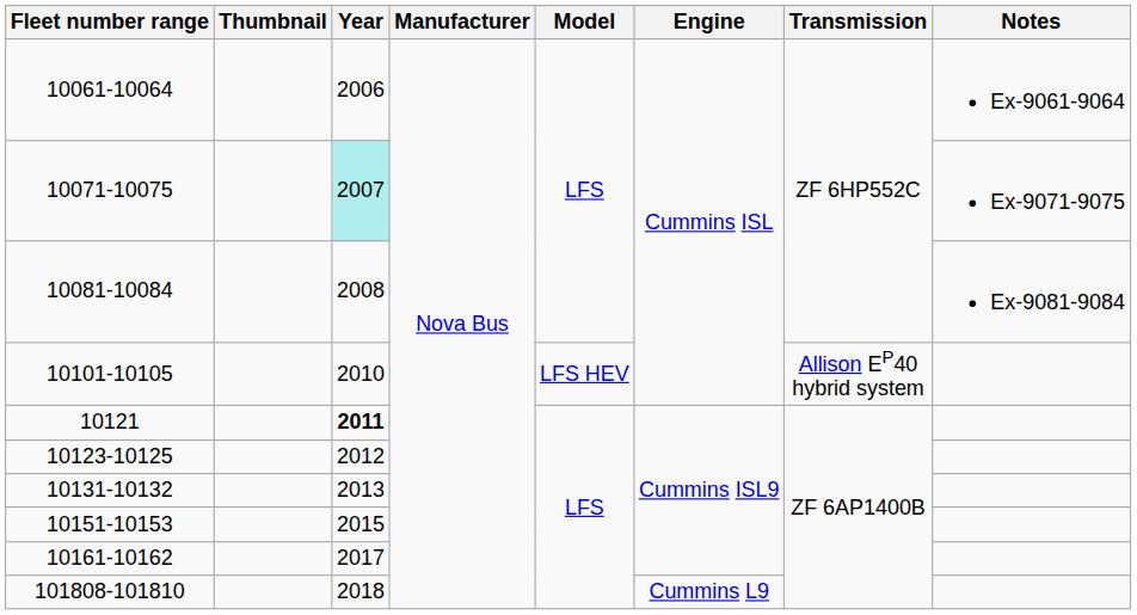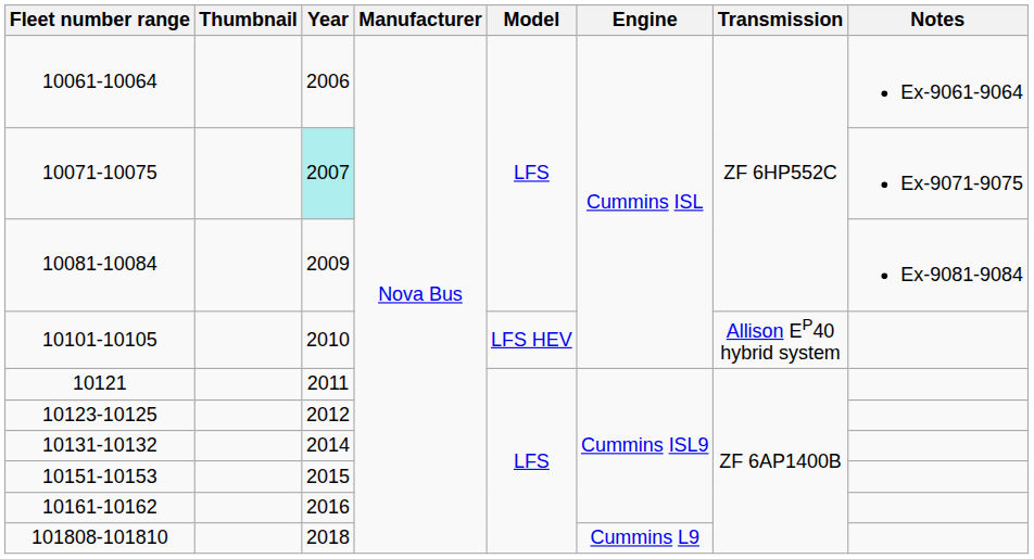10081-10084 | Year: 2008 -> 2009
10121 | Year: bold -> normal
10131-10132 | Year: 2013 -> 2014
10161-10162 | Year: 2017 -> 2016
